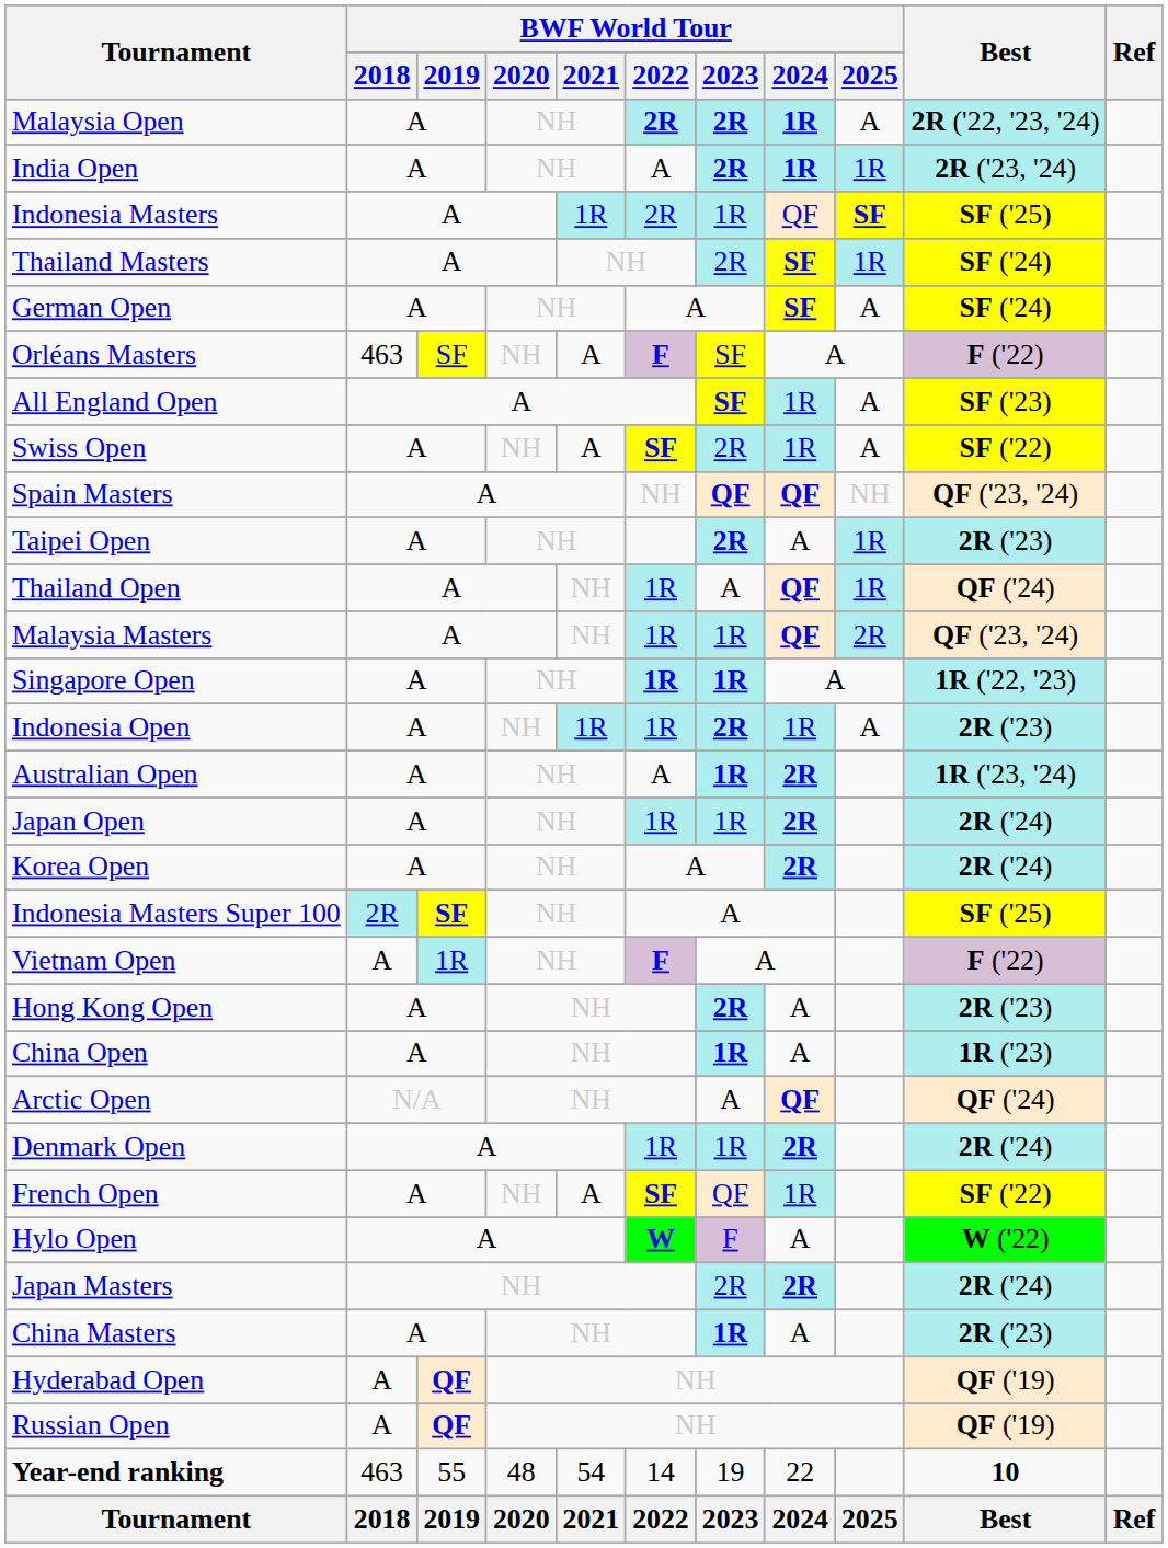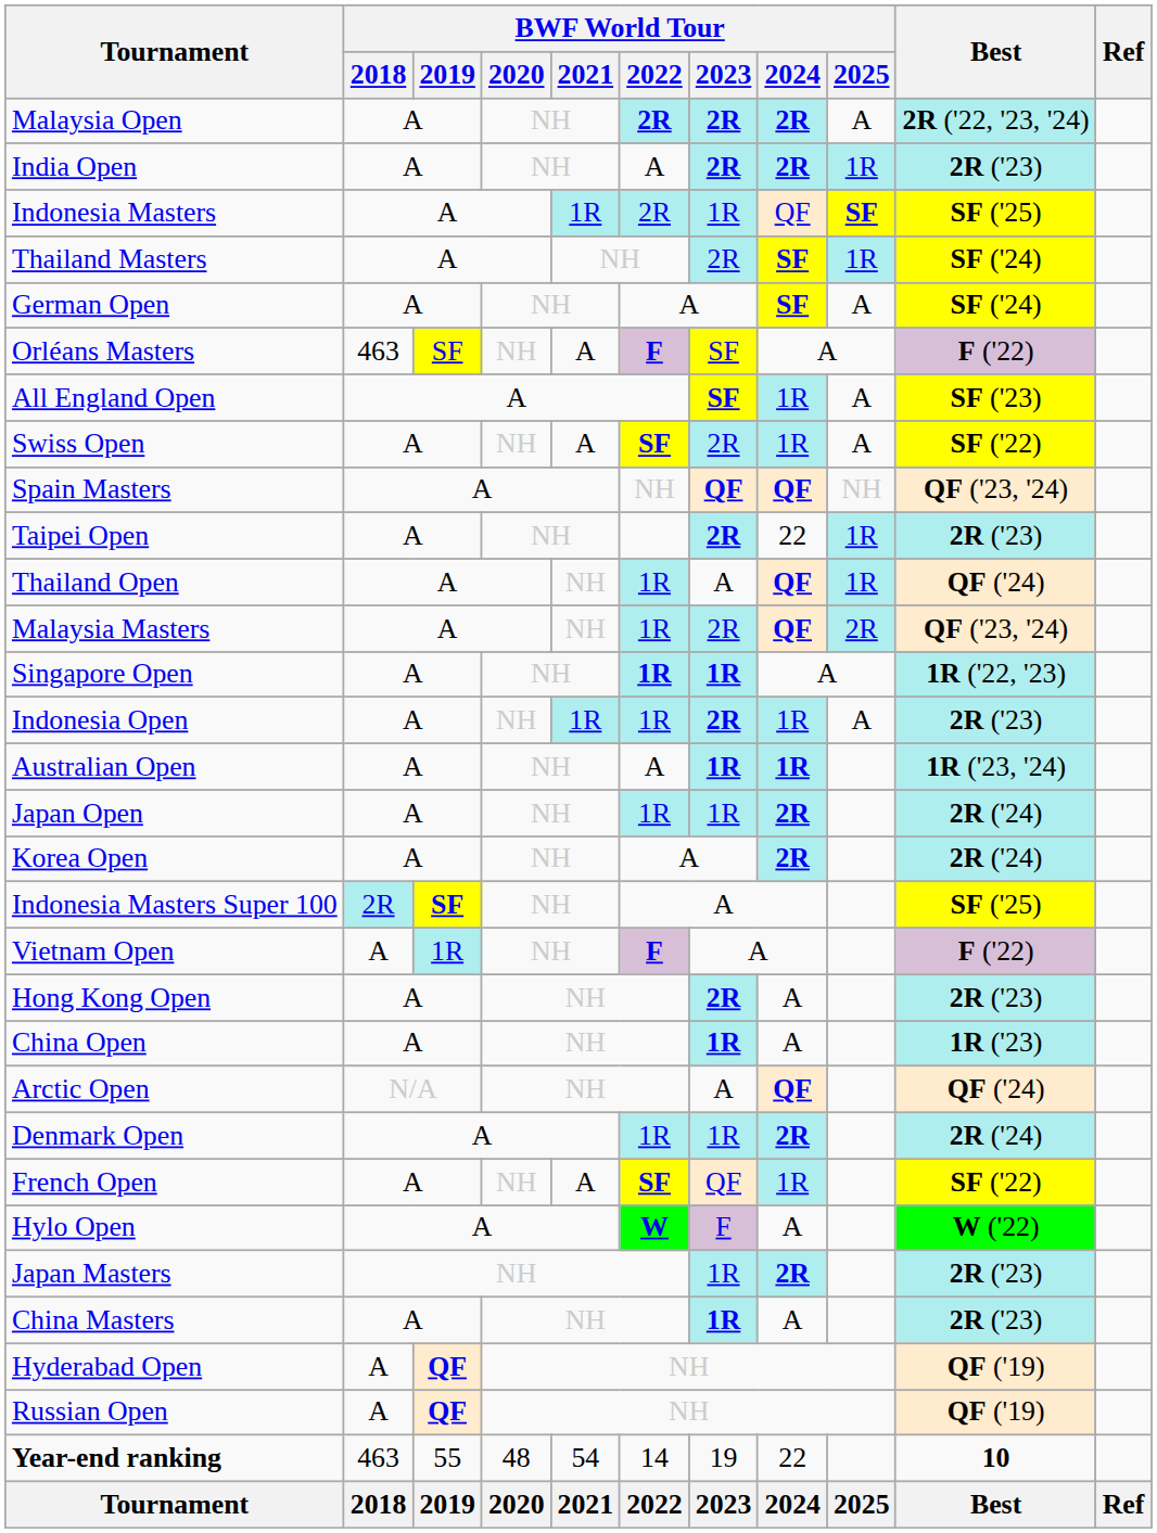Malaysia Open | BWF World Tour / 2024: 1R -> 2R
India Open | BWF World Tour / 2024: 1R -> 2R
India Open | Best: 2R ('23, '24) -> 2R ('23)
Taipei Open | BWF World Tour / 2024: A -> 22
Malaysia Masters | BWF World Tour / 2023: 1R -> 2R
Australian Open | BWF World Tour / 2024: 2R -> 1R
Japan Masters | BWF World Tour / 2023: 2R -> 1R
Japan Masters | Best: 2R ('24) -> 2R ('23)
